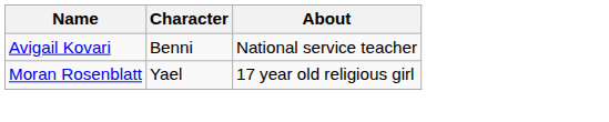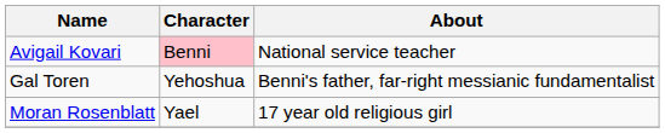Avigail Kovari | Character: no background -> pink background
+ row: Gal Toren | Yehoshua | Benni's father, far-right messianic fundamentalist
